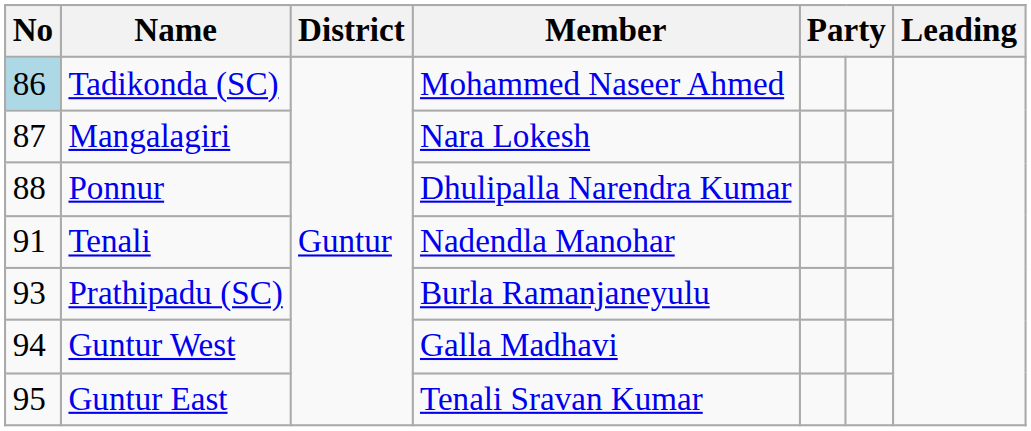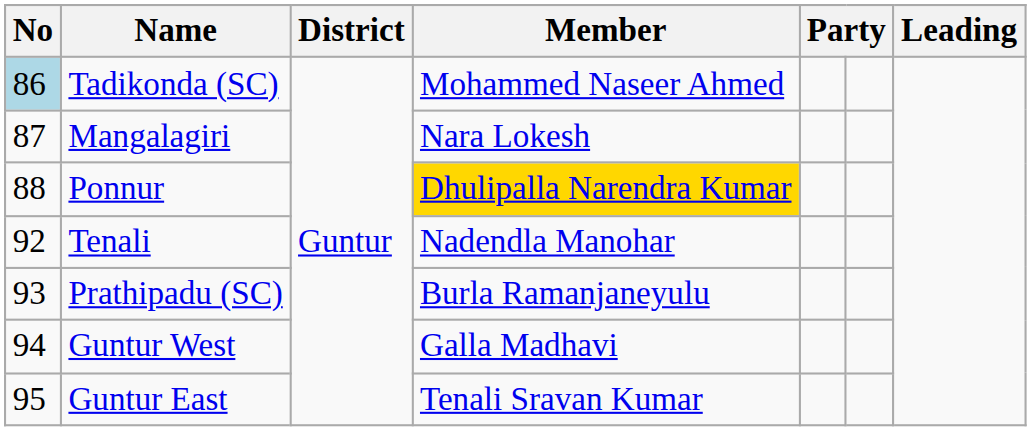Ponnur | Member: no background -> gold background
Tenali | No: 91 -> 92
